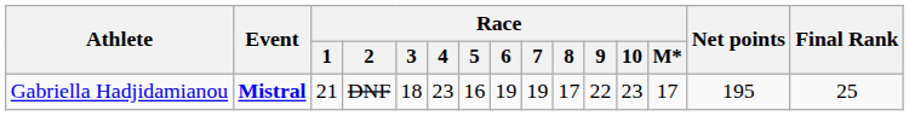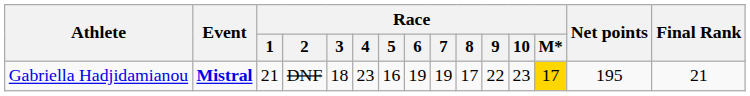Gabriella Hadjidamianou | Race / M*: no background -> gold background
Gabriella Hadjidamianou | Final Rank: 25 -> 21
